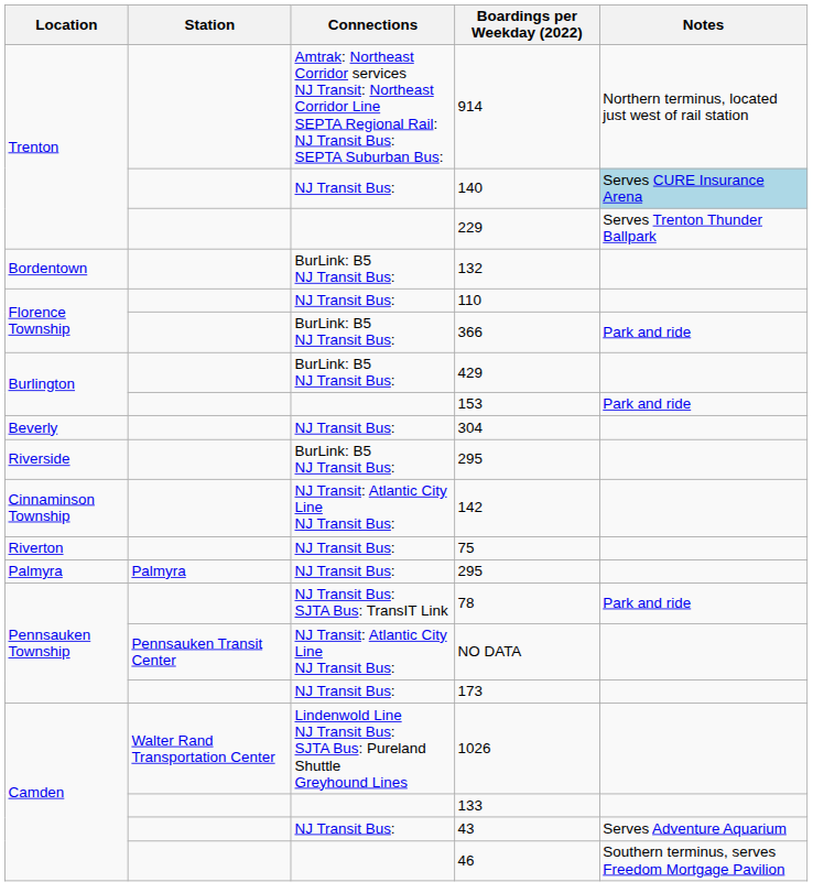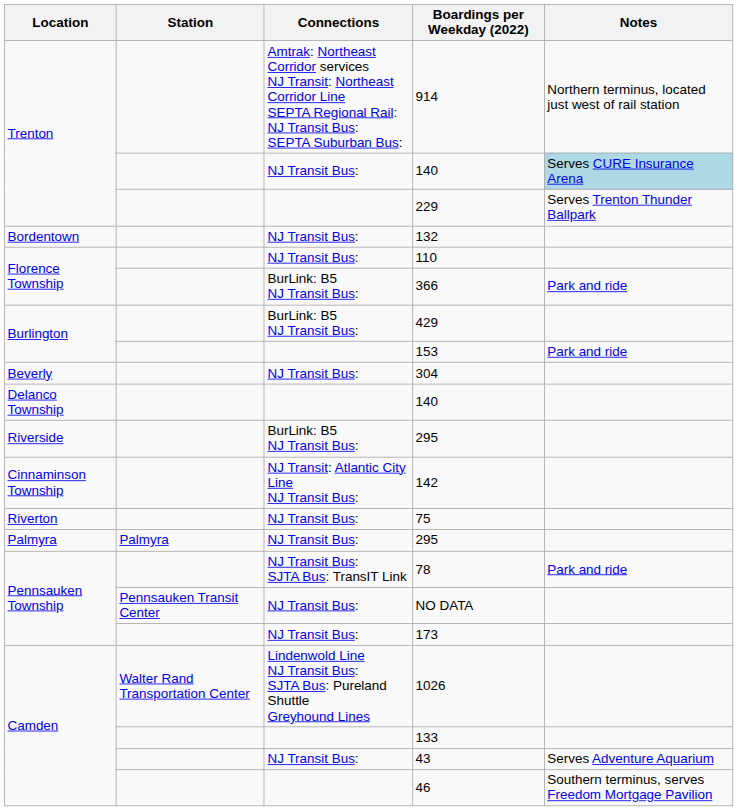132 | Connections: BurLink: B5 NJ Transit Bus: -> NJ Transit Bus:
+ row: Delanco Township | 140
NO DATA | Connections: NJ Transit: Atlantic City Line NJ Transit Bus: -> NJ Transit Bus:
